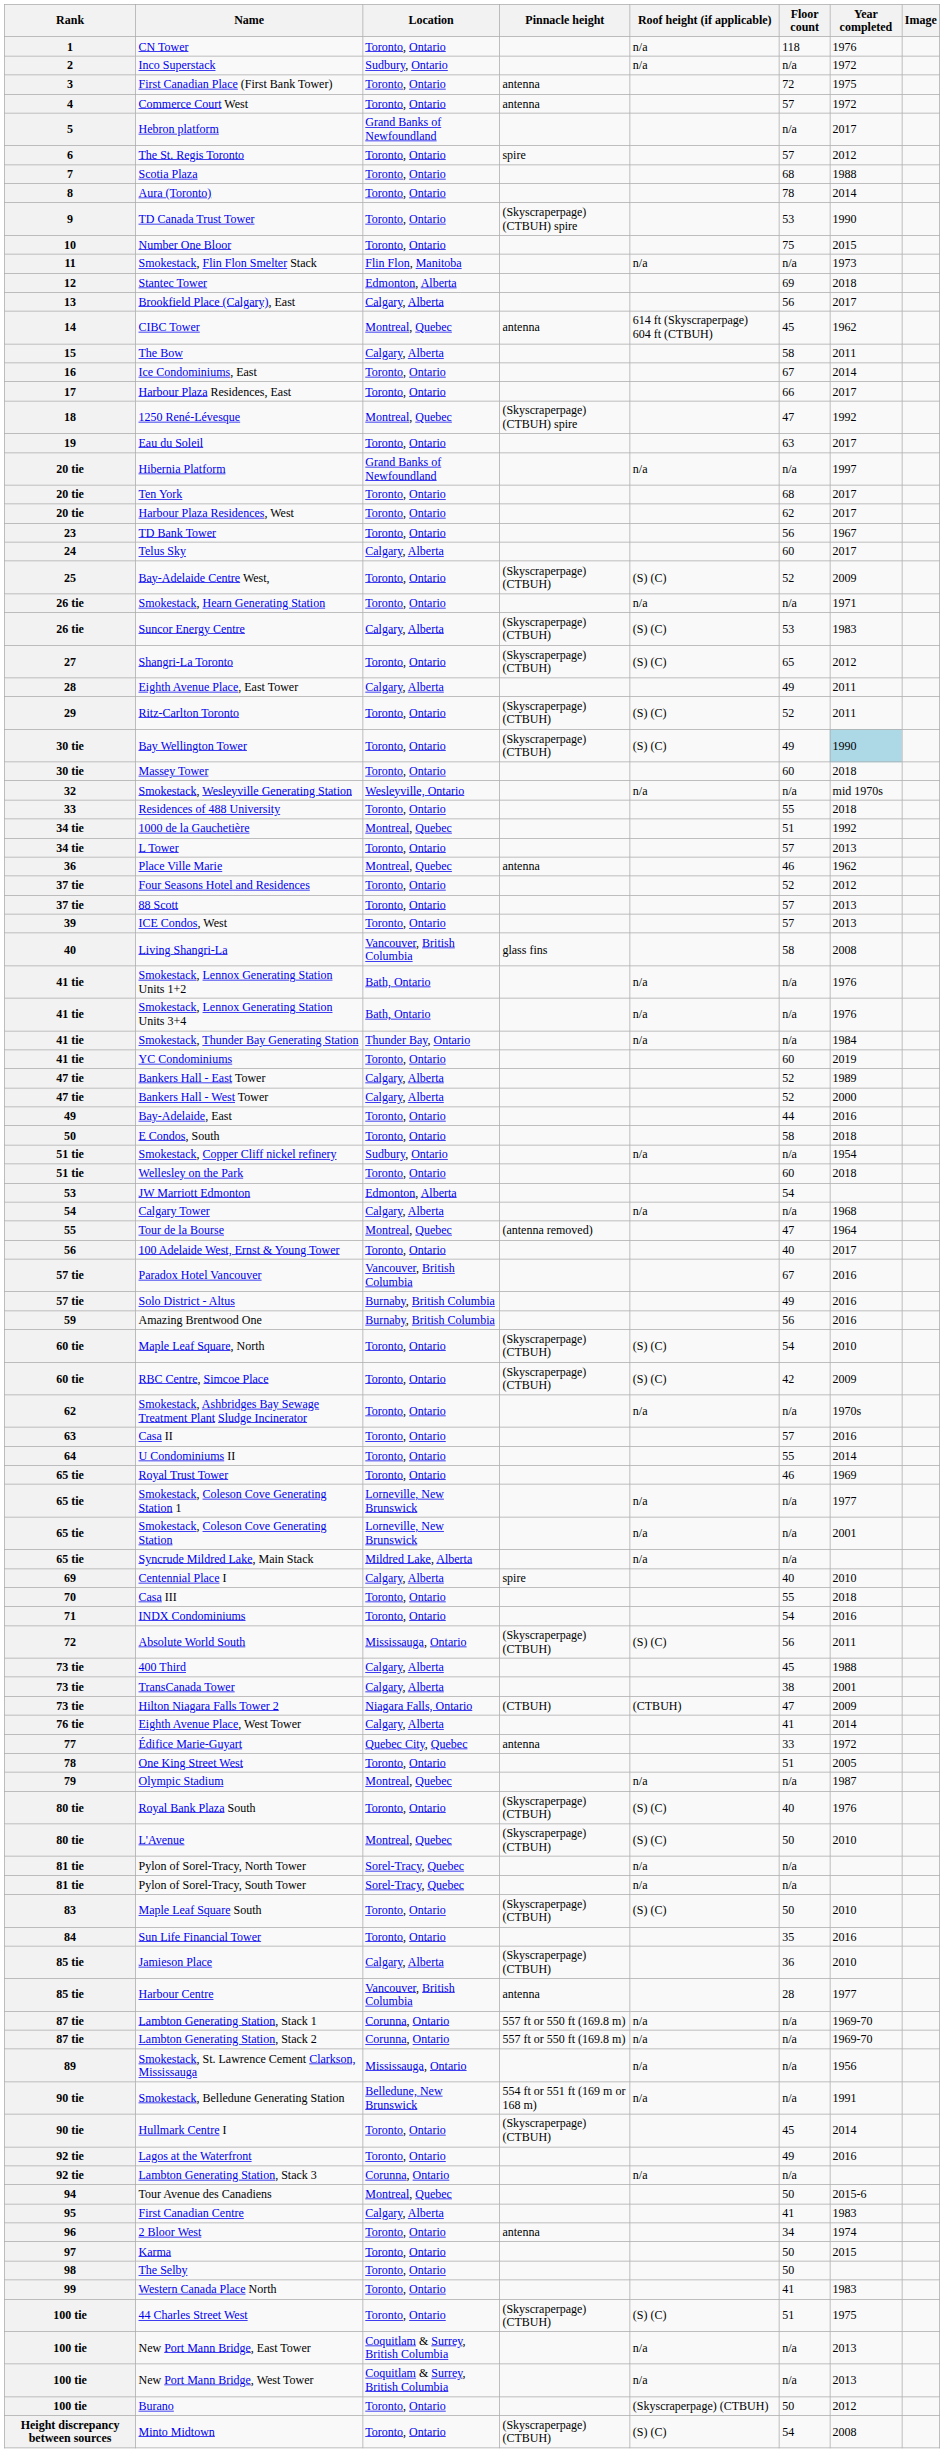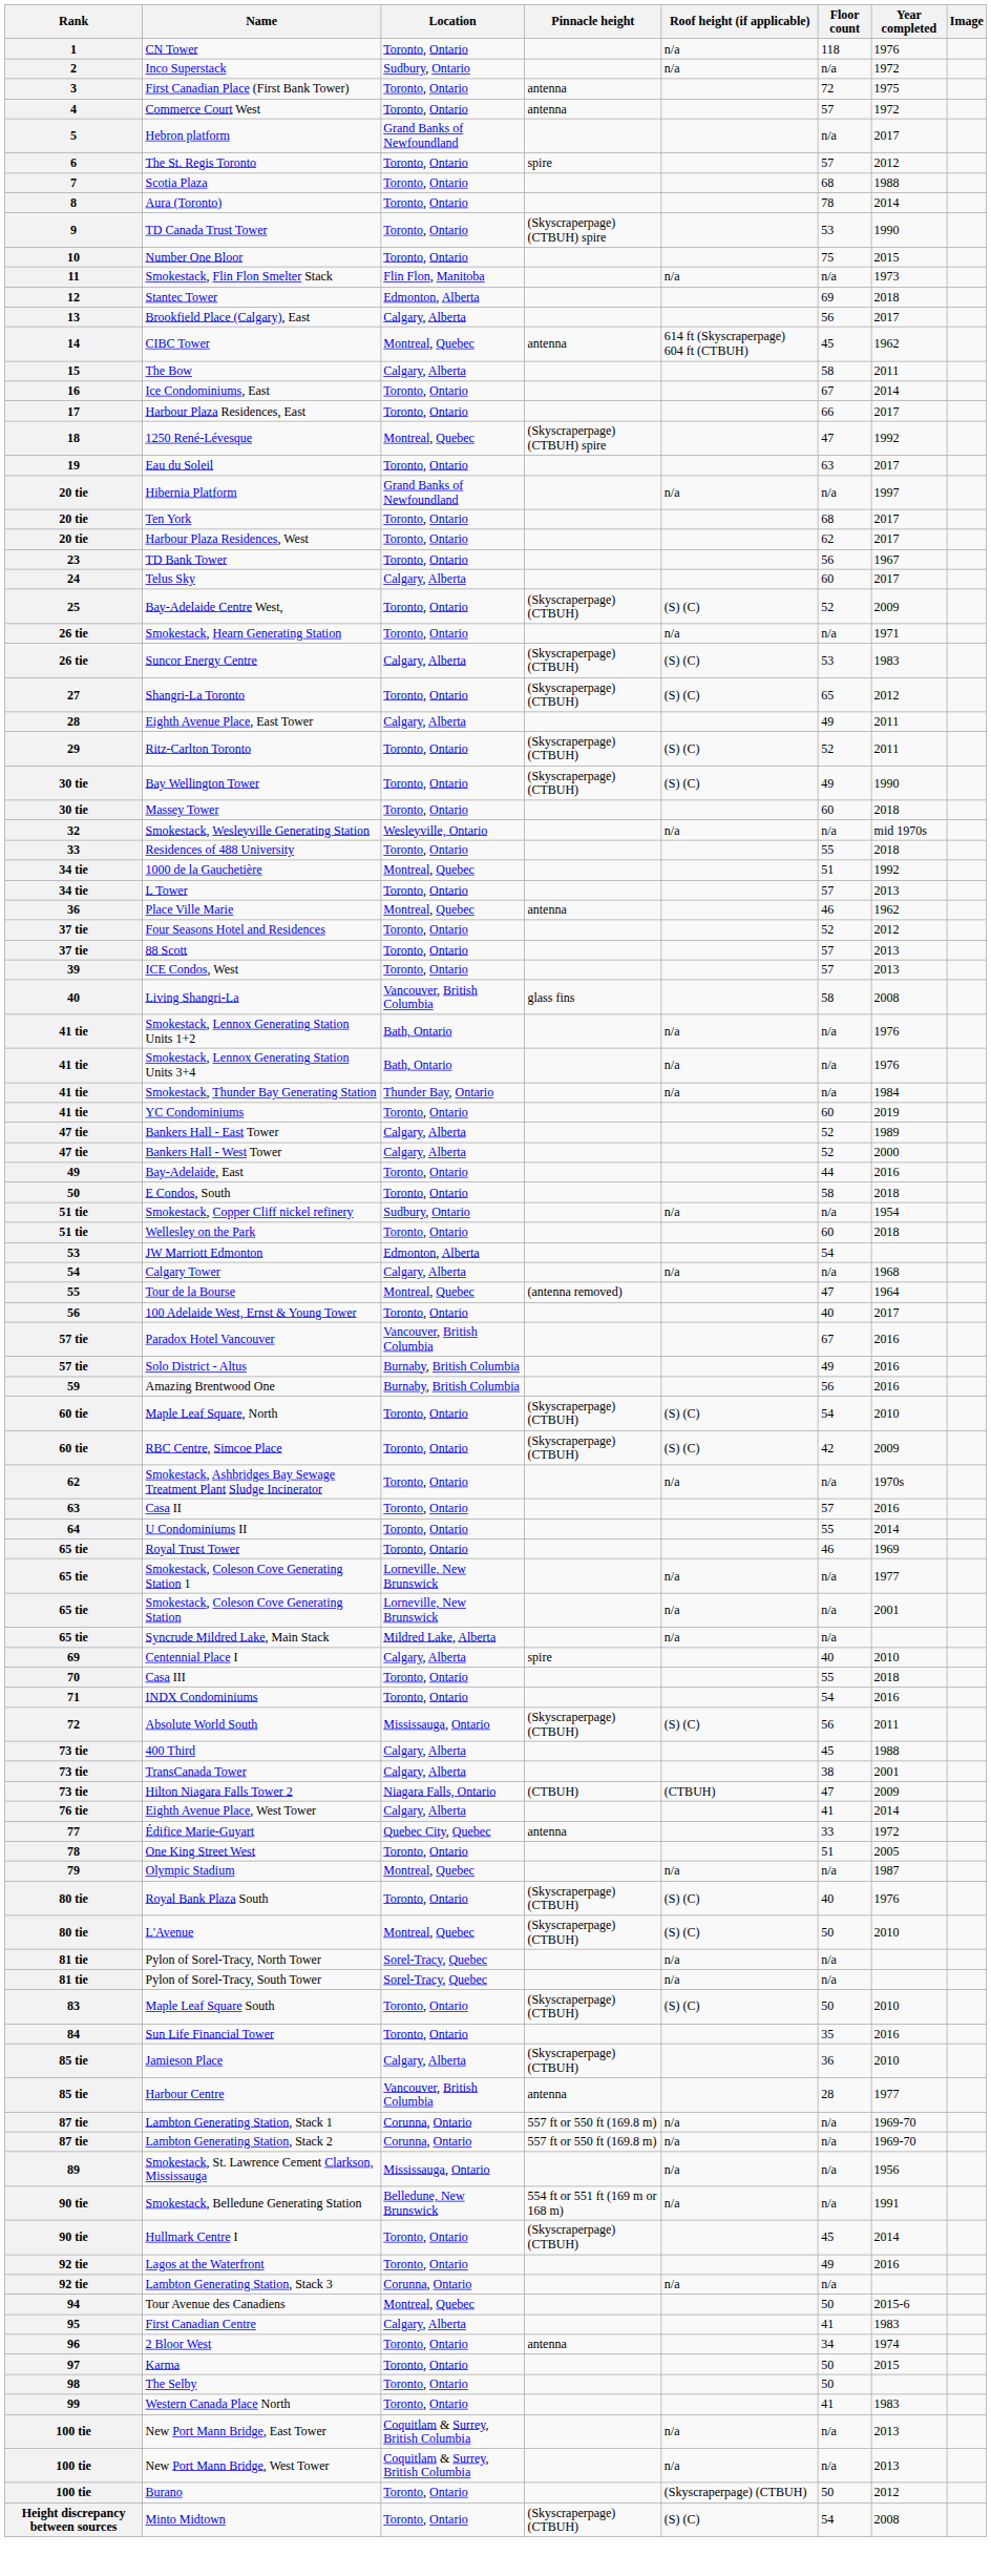Bay Wellington Tower | Year completed: lightblue background -> no background
- row: 100 tie | 44 Charles Street West | Toronto, Ontario | (Skyscraperpage) (CTBUH) | (S) (C) | 51 | 1975
